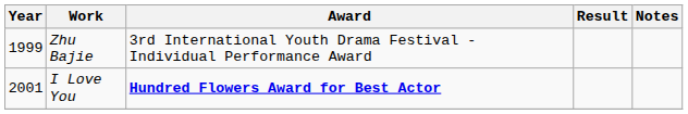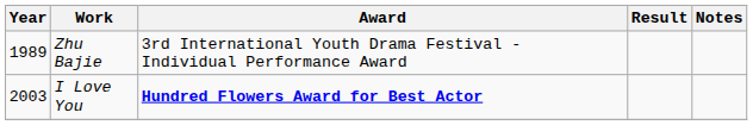Zhu Bajie | Year: 1999 -> 1989
I Love You | Year: 2001 -> 2003
